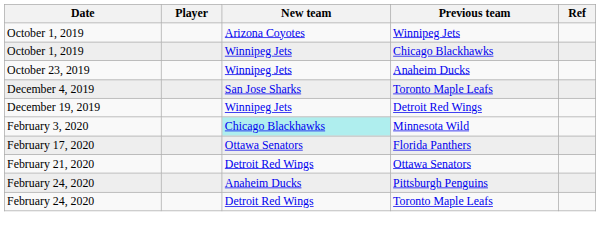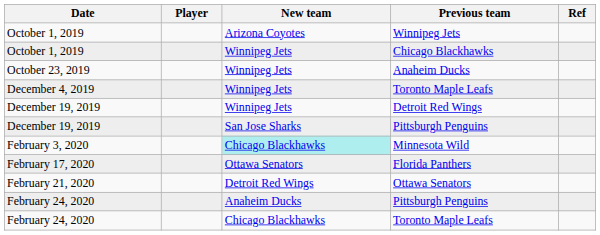December 4, 2019 / Toronto Maple Leafs | New team: San Jose Sharks -> Winnipeg Jets
+ row: December 19, 2019 | San Jose Sharks | Pittsburgh Penguins
February 24, 2020 / Toronto Maple Leafs | New team: Detroit Red Wings -> Chicago Blackhawks
